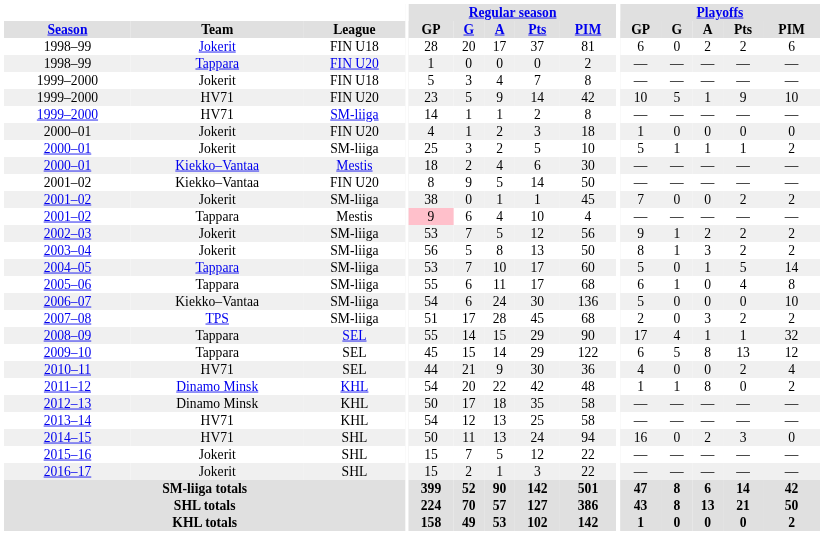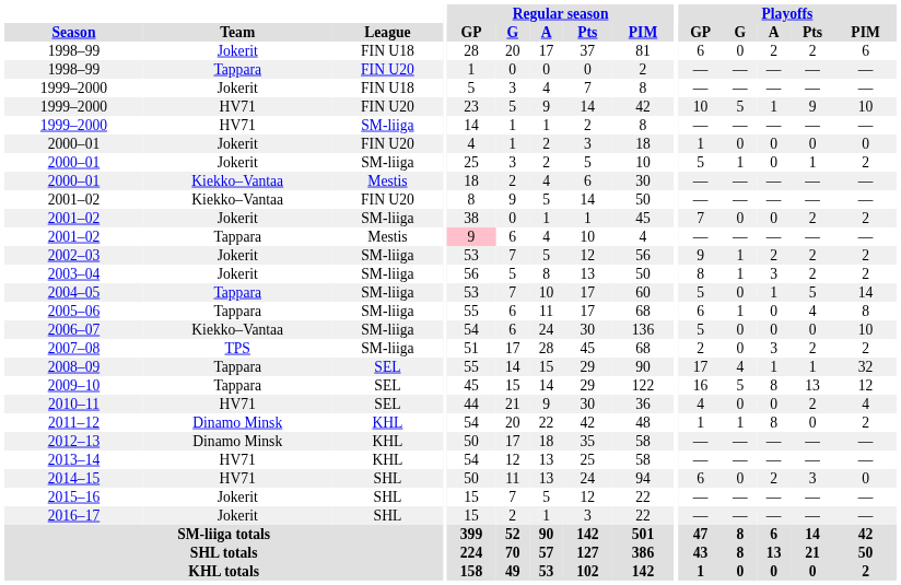2000–01 / SM-liiga | Playoffs / A: 1 -> 0
2009–10 | Playoffs / GP: 6 -> 16
2014–15 | Playoffs / GP: 16 -> 6
